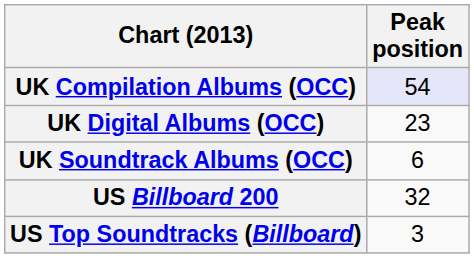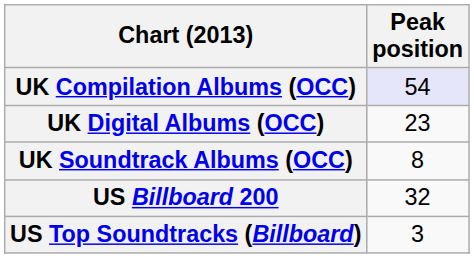UK Soundtrack Albums (OCC) | Peak position: 6 -> 8
